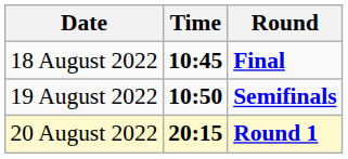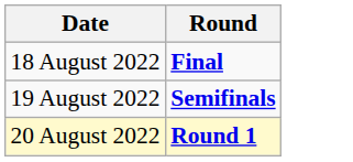- column: Time | 10:45 | 10:50 | 20:15
